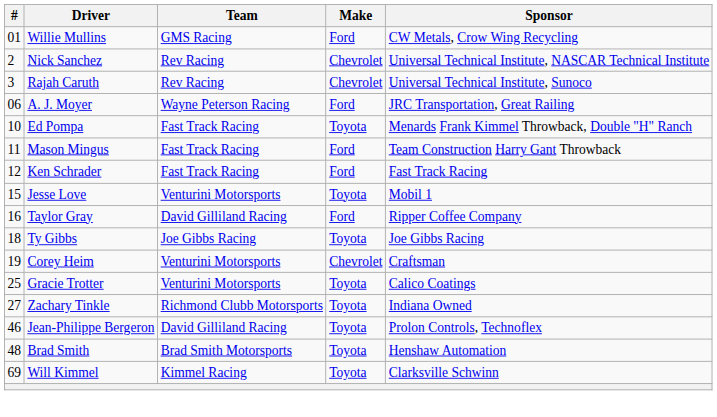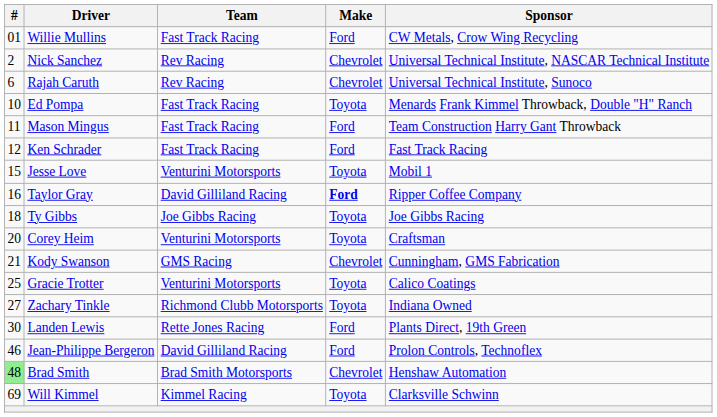Willie Mullins | Team: GMS Racing -> Fast Track Racing
Rajah Caruth | #: 3 -> 6
- row: 06 | A. J. Moyer | Wayne Peterson Racing | Ford | JRC Transportation, Great Railing
Taylor Gray | Make: normal -> bold
Corey Heim | #: 19 -> 20
Corey Heim | Make: Chevrolet -> Toyota
+ row: 21 | Kody Swanson | GMS Racing | Chevrolet | Cunningham, GMS Fabrication
+ row: 30 | Landen Lewis | Rette Jones Racing | Ford | Plants Direct, 19th Green
Jean-Philippe Bergeron | Make: Toyota -> Ford
Brad Smith | #: no background -> lightgreen background
Brad Smith | Make: Toyota -> Chevrolet
